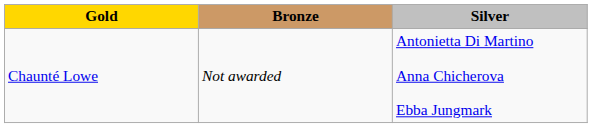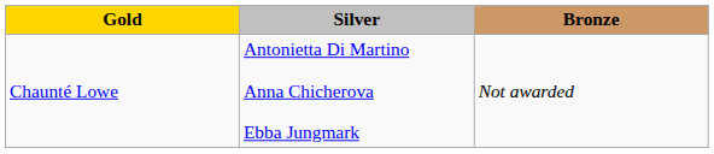columns swapped: Silver <-> Bronze
